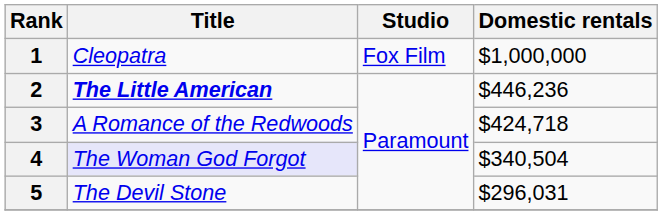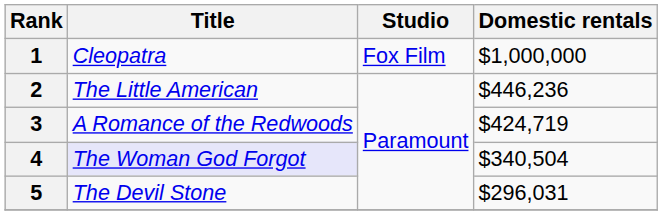2 | Title: bold -> normal
3 | Domestic rentals: $424,718 -> $424,719
